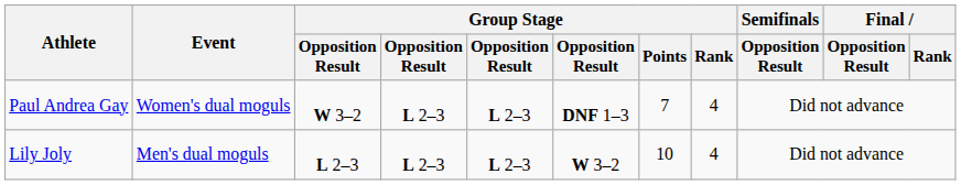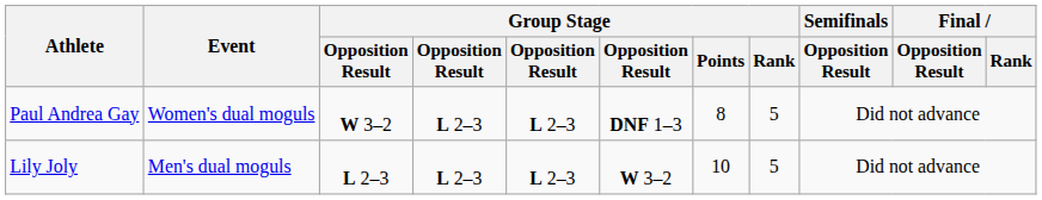Paul Andrea Gay | Group Stage / Points: 7 -> 8
Paul Andrea Gay | Group Stage / Rank: 4 -> 5
Lily Joly | Group Stage / Rank: 4 -> 5
